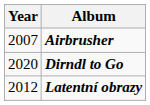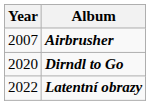Latentní obrazy | Year: 2012 -> 2022
